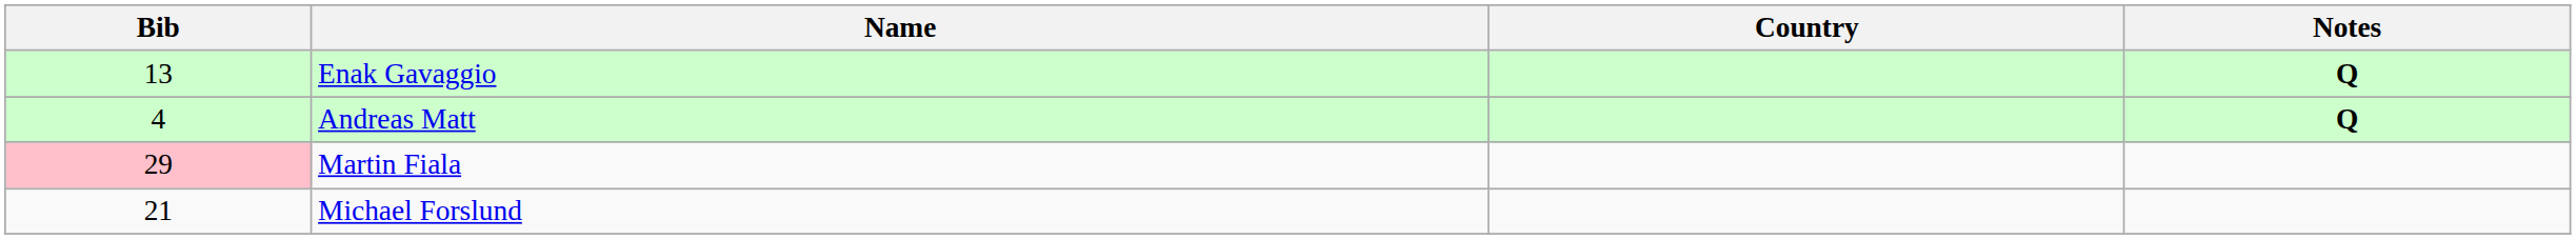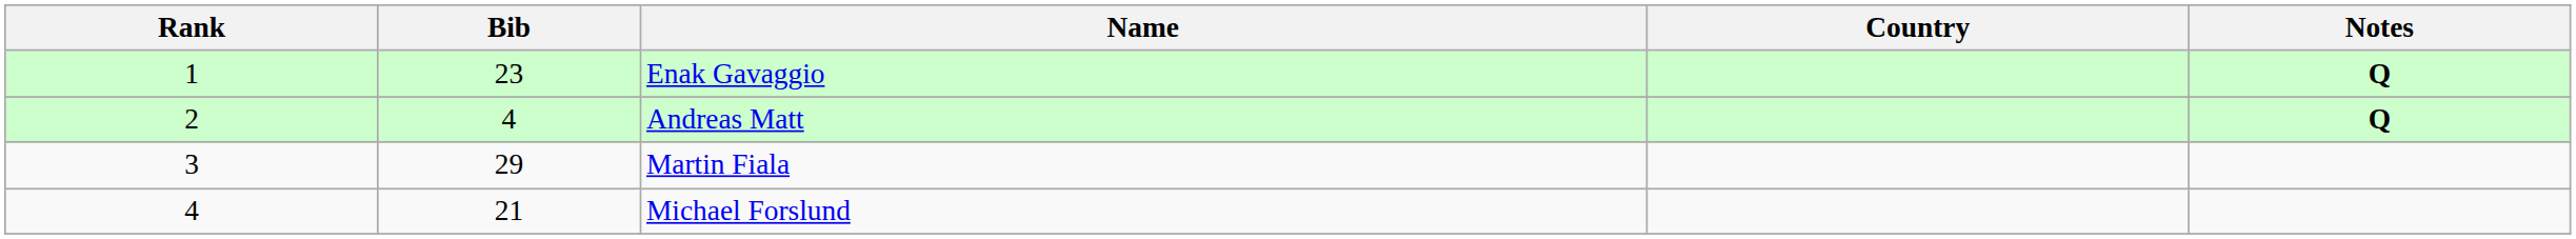+ column: Rank | 1 | 2 | 3 | 4
Enak Gavaggio | Bib: 13 -> 23
Martin Fiala | Bib: pink background -> no background
